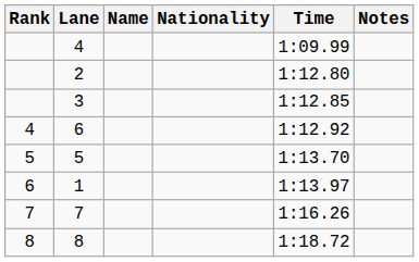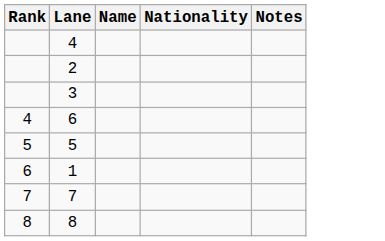- column: Time | 1:09.99 | 1:12.80 | 1:12.85 | 1:12.92 | 1:13.70 | 1:13.97 | 1:16.26 | 1:18.72
